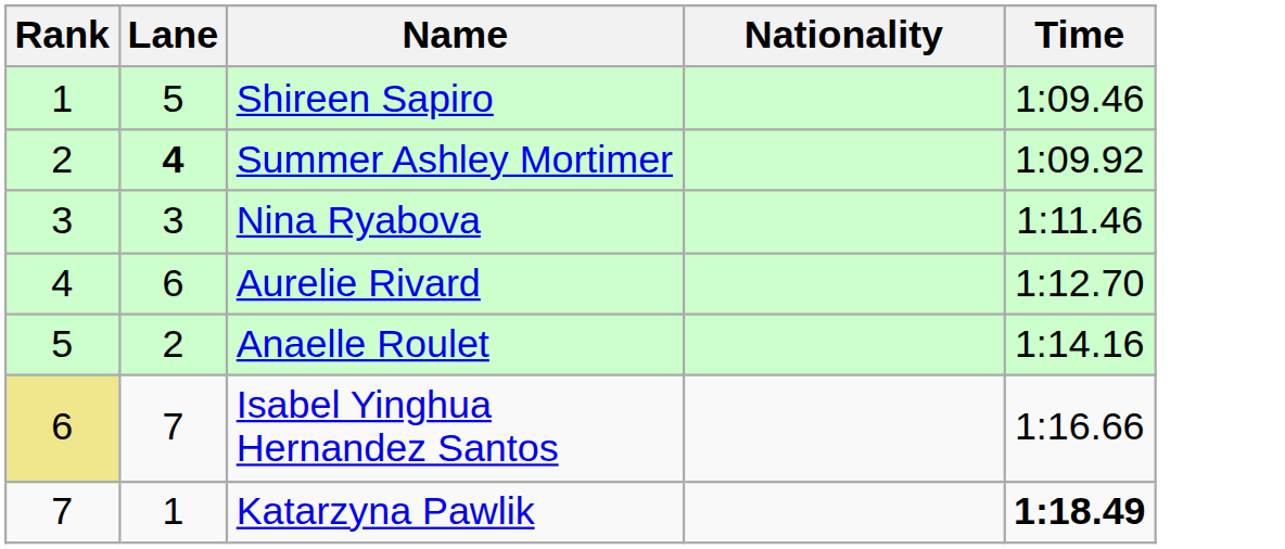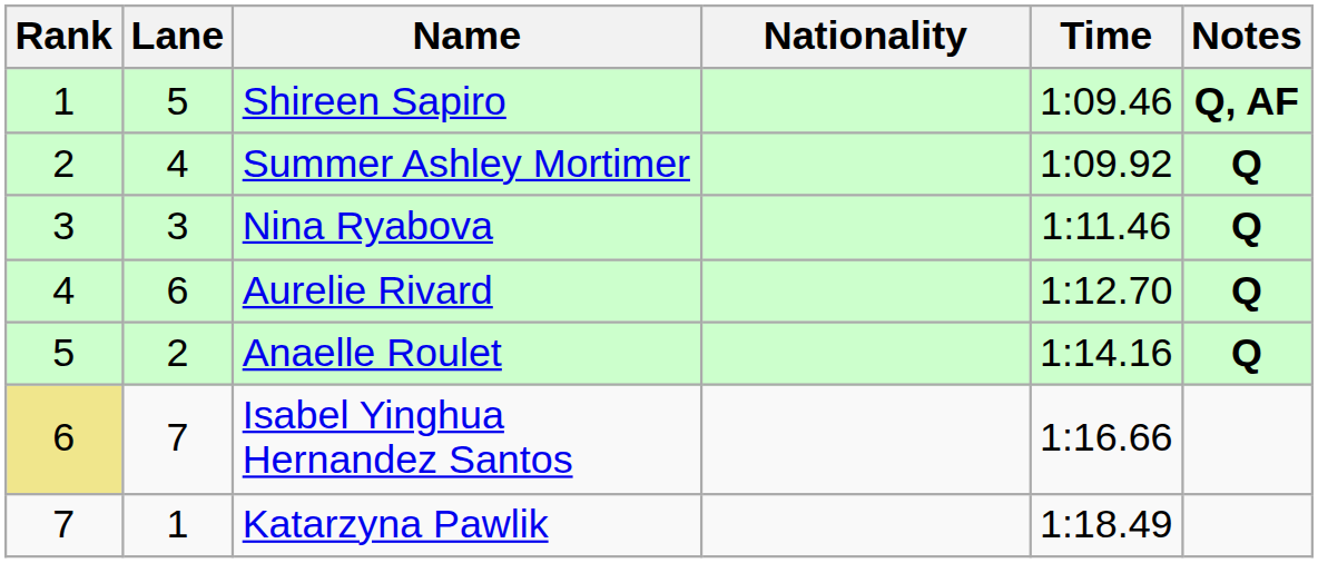+ column: Notes | Q, AF | Q | Q | Q | Q
Summer Ashley Mortimer | Lane: bold -> normal
Katarzyna Pawlik | Time: bold -> normal
